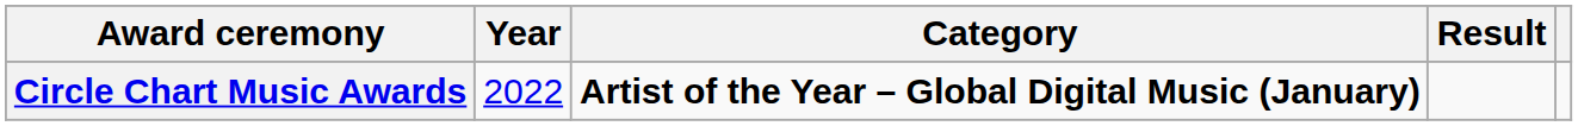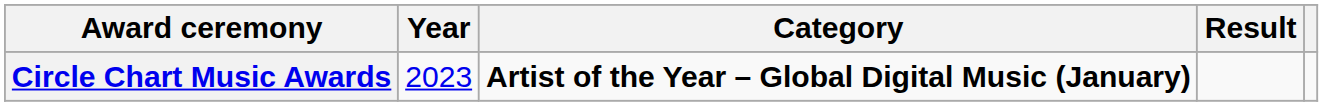Circle Chart Music Awards | Year: 2022 -> 2023
